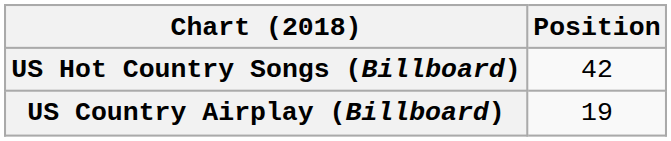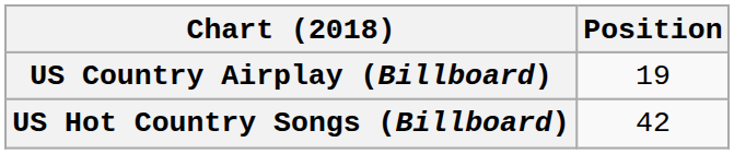rows swapped: US Country Airplay (Billboard) <-> US Hot Country Songs (Billboard)
